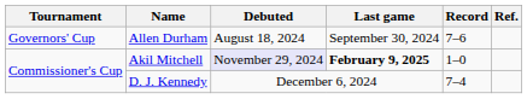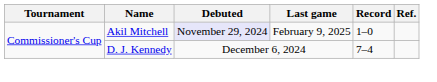- row: Governors' Cup | Allen Durham | August 18, 2024 | September 30, 2024 | 7–6
Akil Mitchell | Last game: bold -> normal
